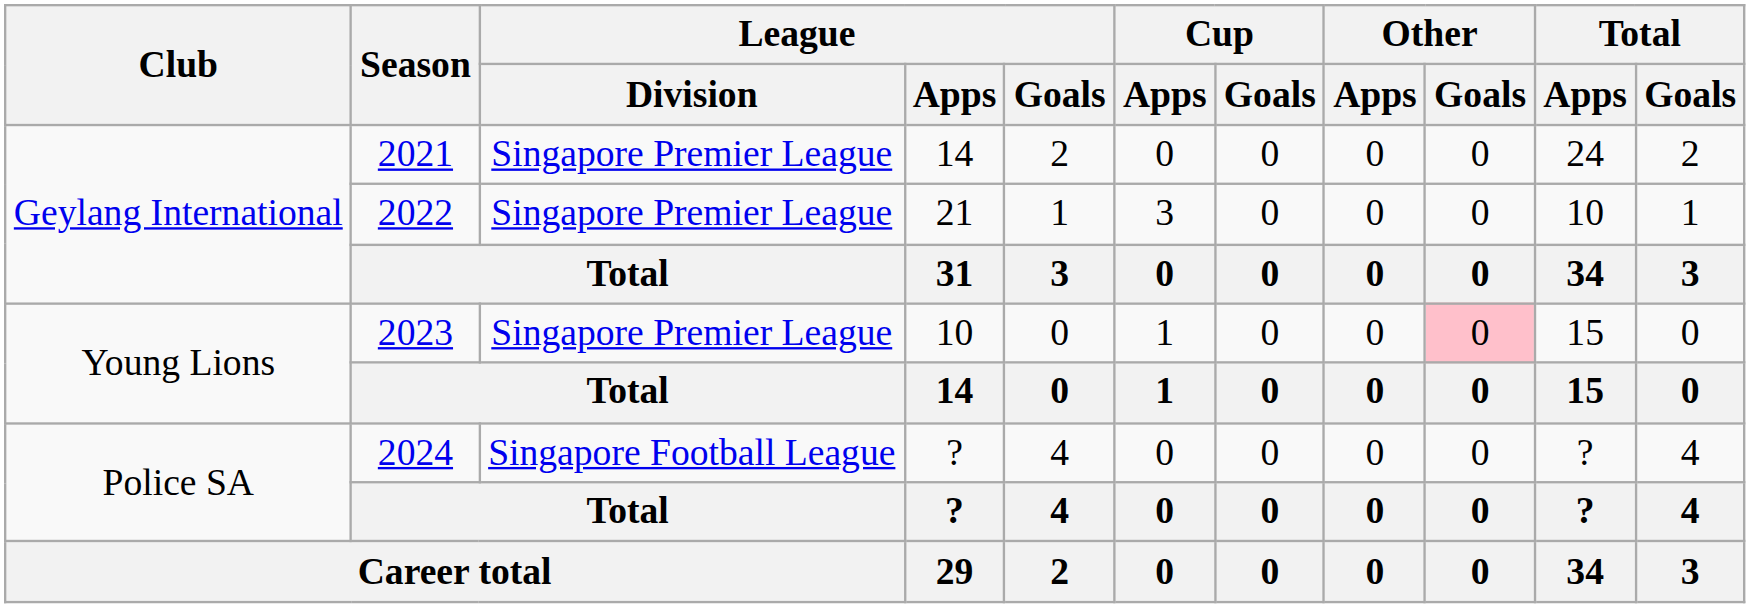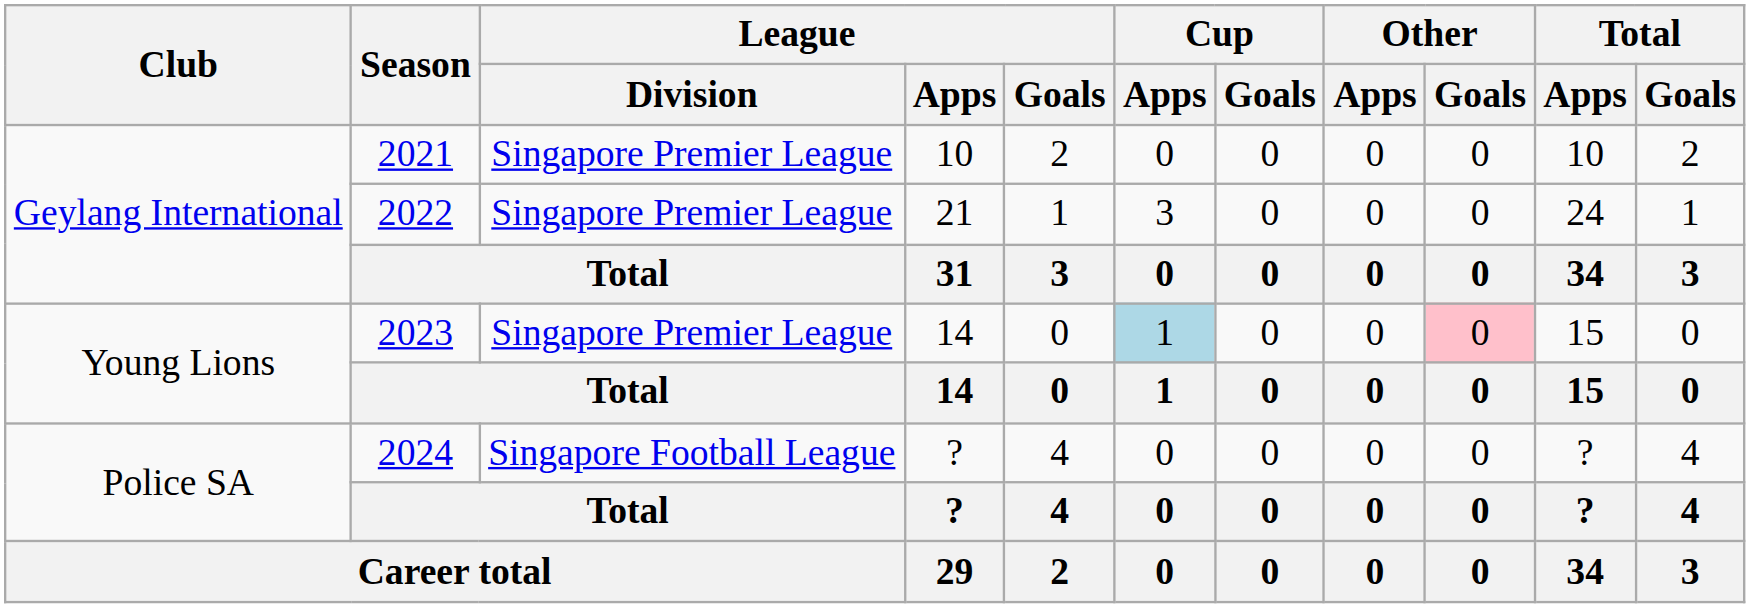2021 | League / Apps: 14 -> 10
2021 | Total / Apps: 24 -> 10
2022 | Total / Apps: 10 -> 24
2023 | League / Apps: 10 -> 14
2023 | Cup / Apps: no background -> lightblue background
